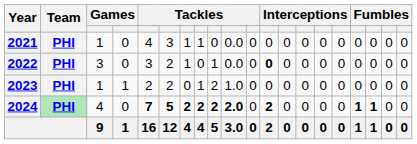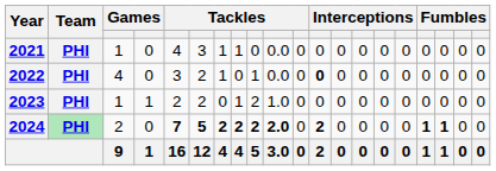2022 | column 3: 3 -> 4
2024 | column 3: 4 -> 2
